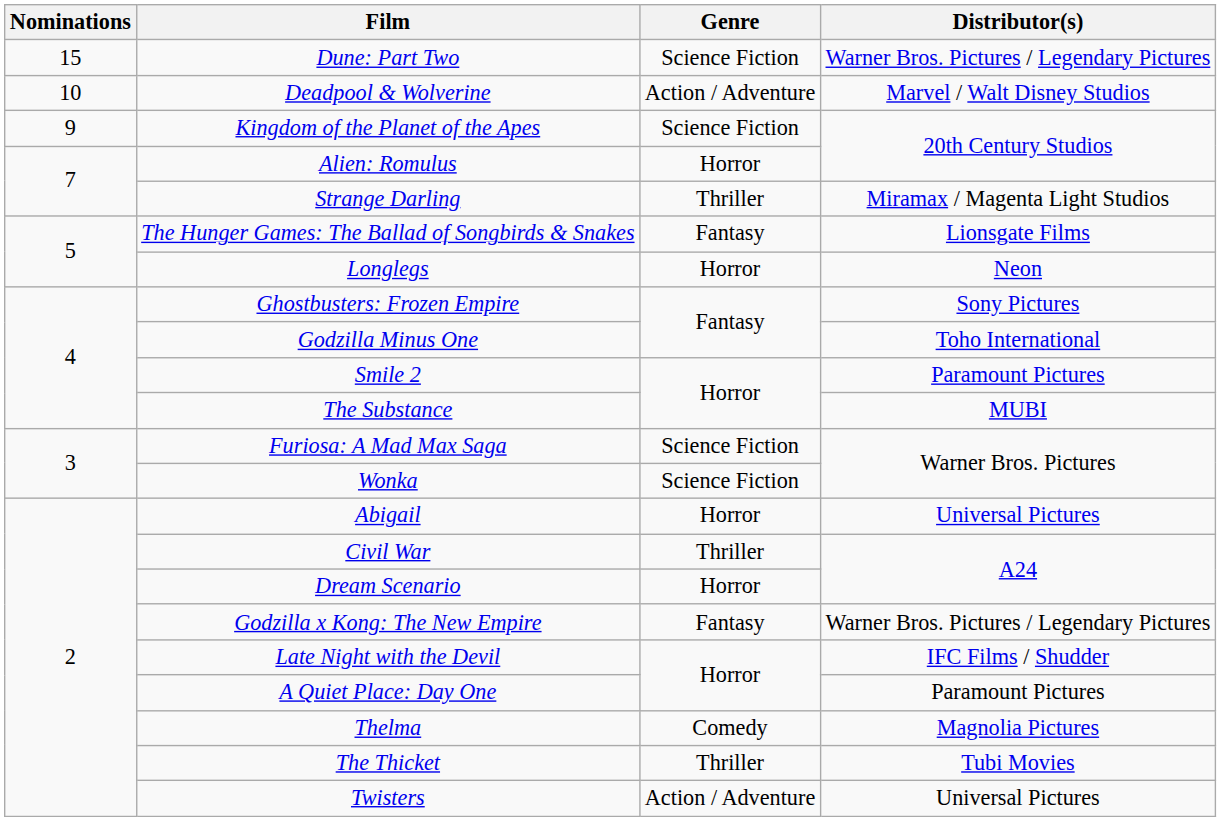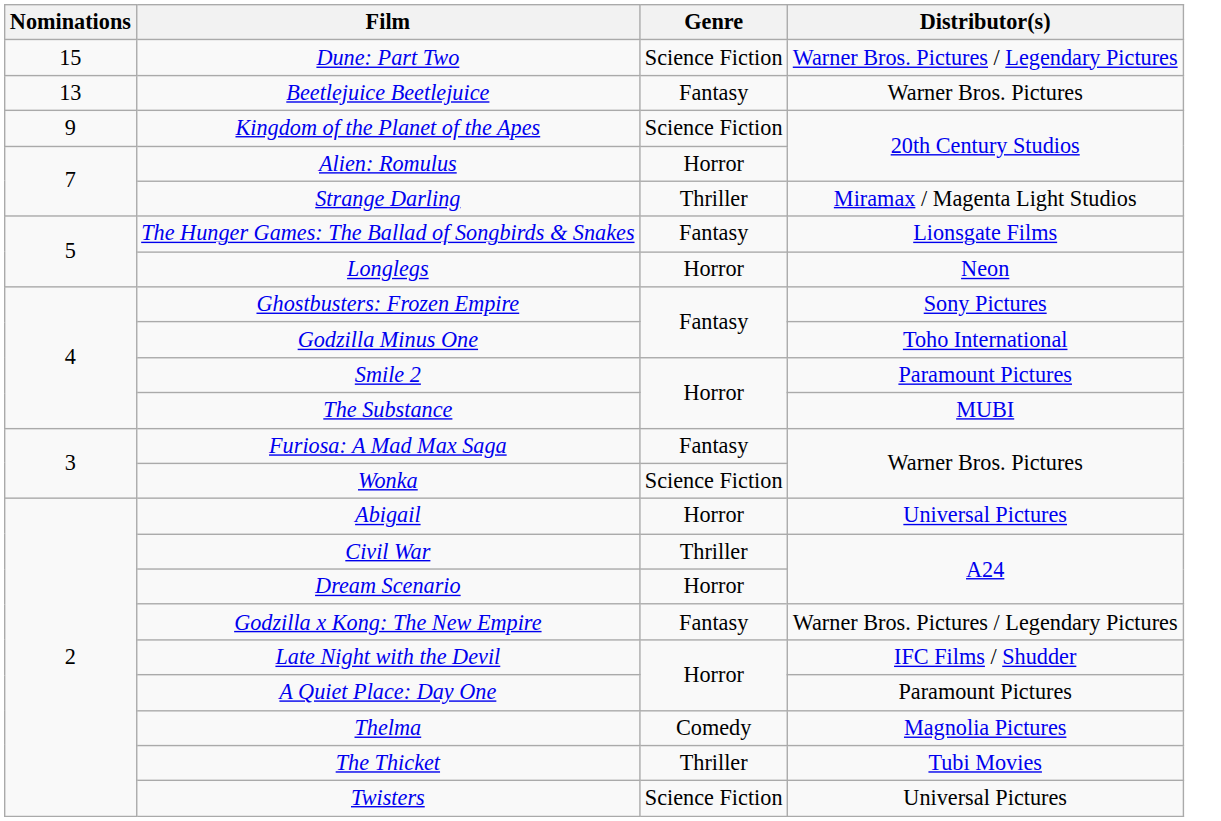+ row: 13 | Beetlejuice Beetlejuice | Fantasy | Warner Bros. Pictures
- row: 10 | Deadpool & Wolverine | Action / Adventure | Marvel / Walt Disney Studios
Furiosa: A Mad Max Saga | Genre: Science Fiction -> Fantasy
Twisters | Genre: Action / Adventure -> Science Fiction
